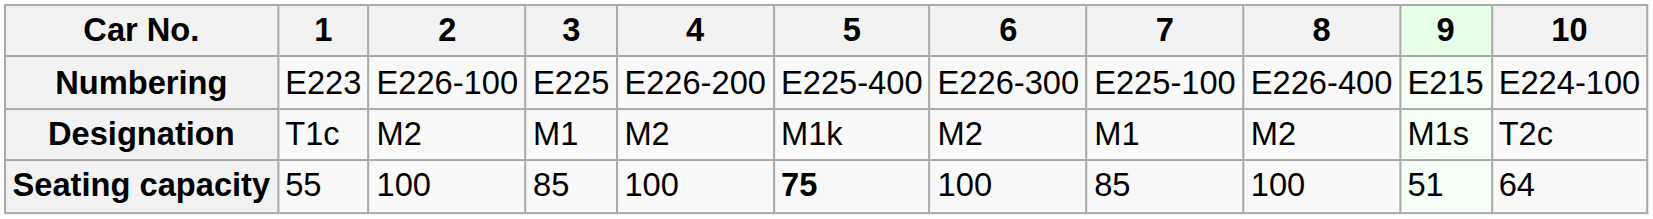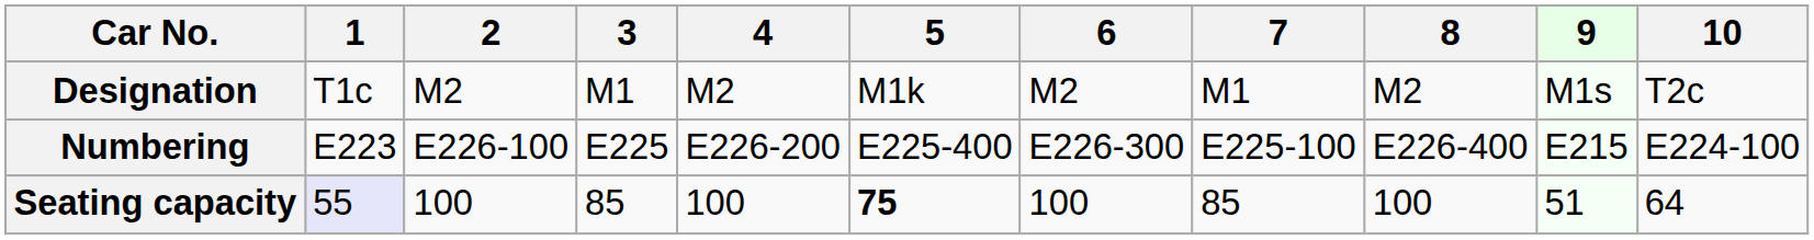rows swapped: Designation <-> Numbering
Seating capacity | 1: no background -> lavender background
